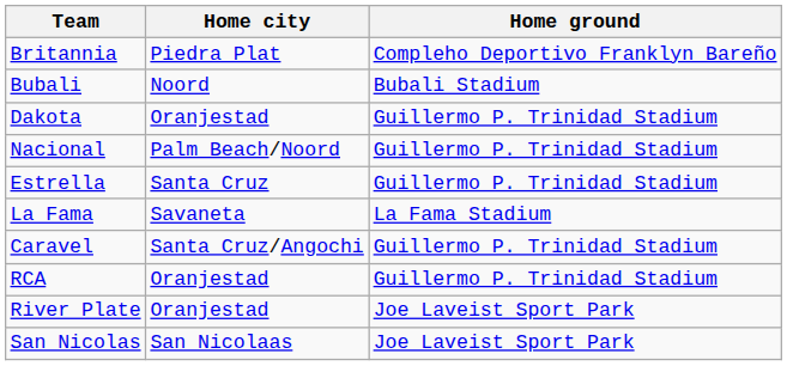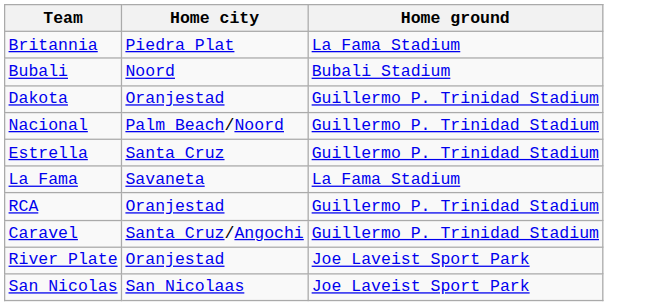Britannia | Home ground: Compleho Deportivo Franklyn Bareño -> La Fama Stadium
rows swapped: Caravel <-> RCA
